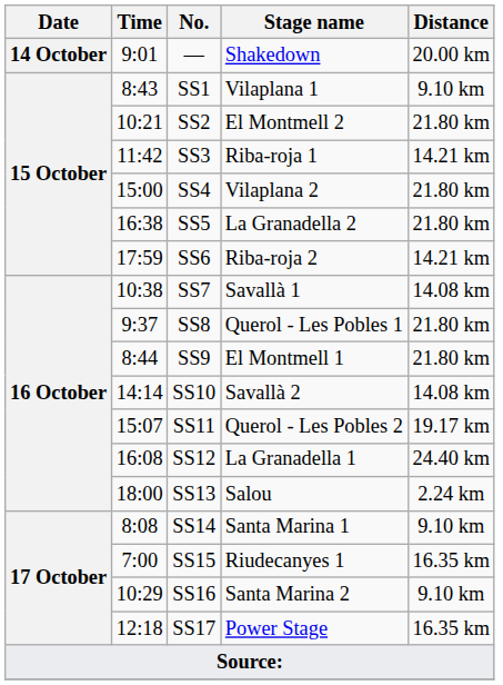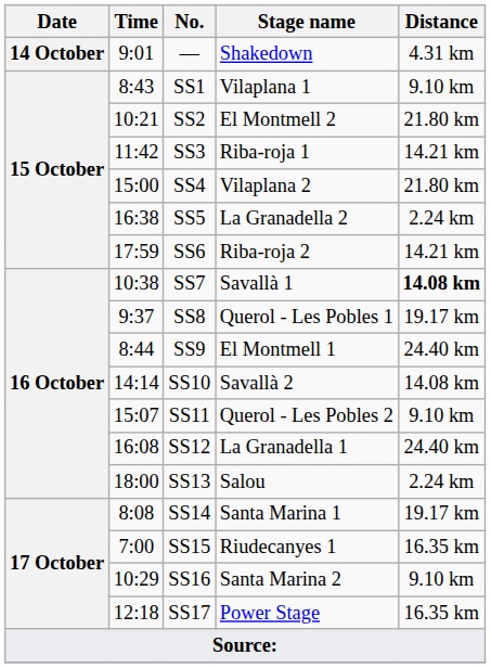— | Distance: 20.00 km -> 4.31 km
SS5 | Distance: 21.80 km -> 2.24 km
SS7 | Distance: normal -> bold
SS8 | Distance: 21.80 km -> 19.17 km
SS9 | Distance: 21.80 km -> 24.40 km
SS11 | Distance: 19.17 km -> 9.10 km
SS14 | Distance: 9.10 km -> 19.17 km
